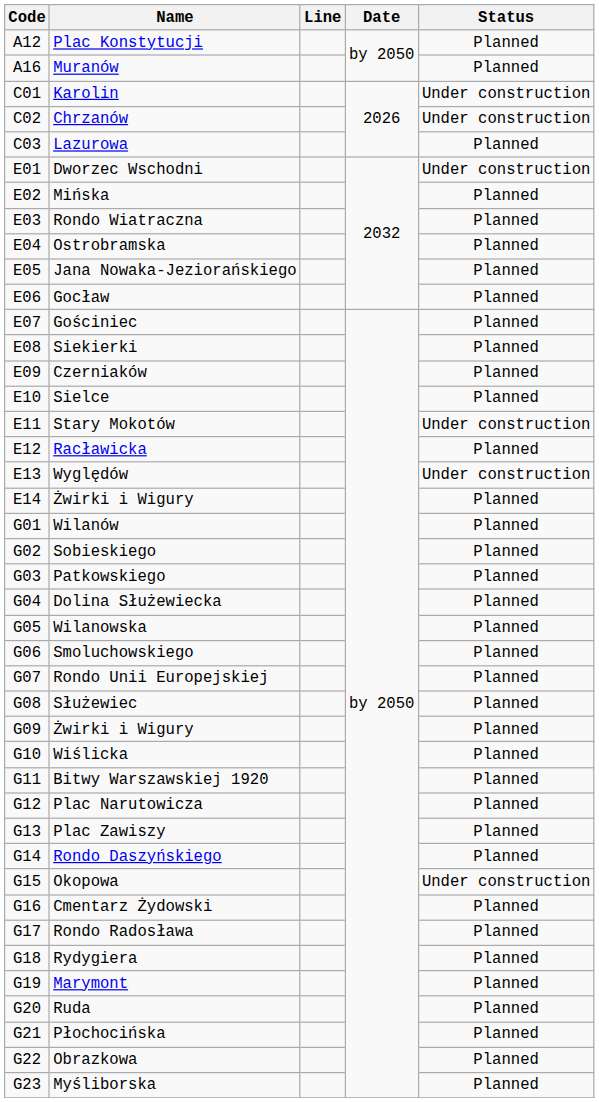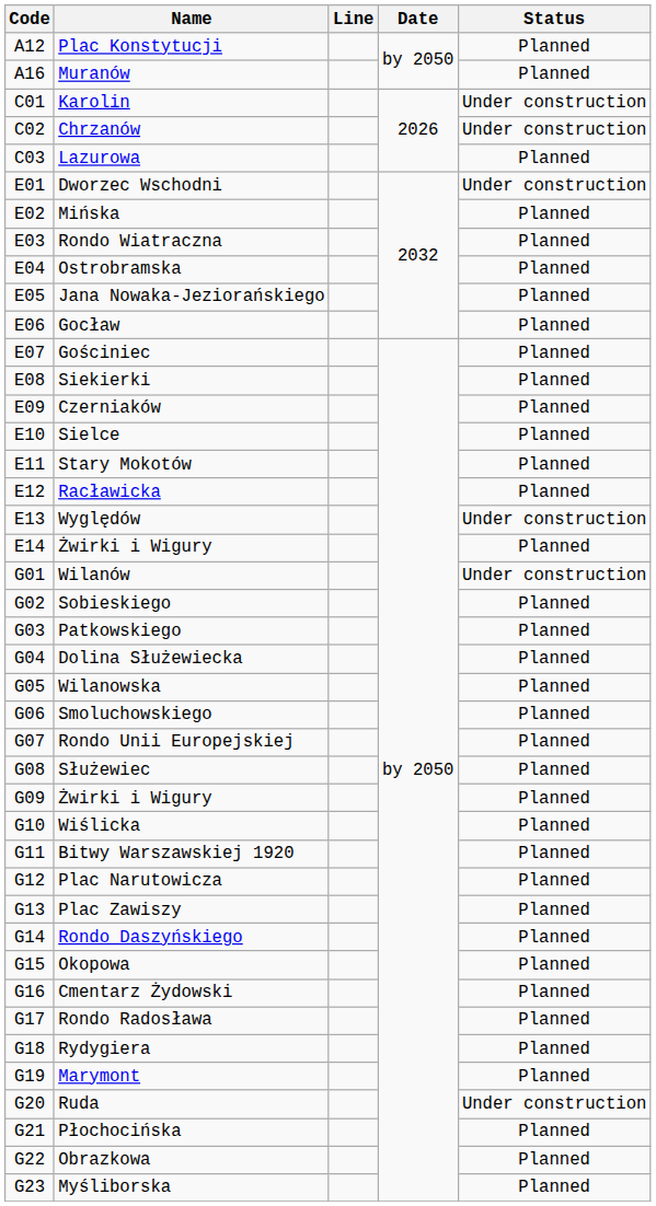Stary Mokotów | Status: Under construction -> Planned
Wilanów | Status: Planned -> Under construction
Okopowa | Status: Under construction -> Planned
Ruda | Status: Planned -> Under construction
